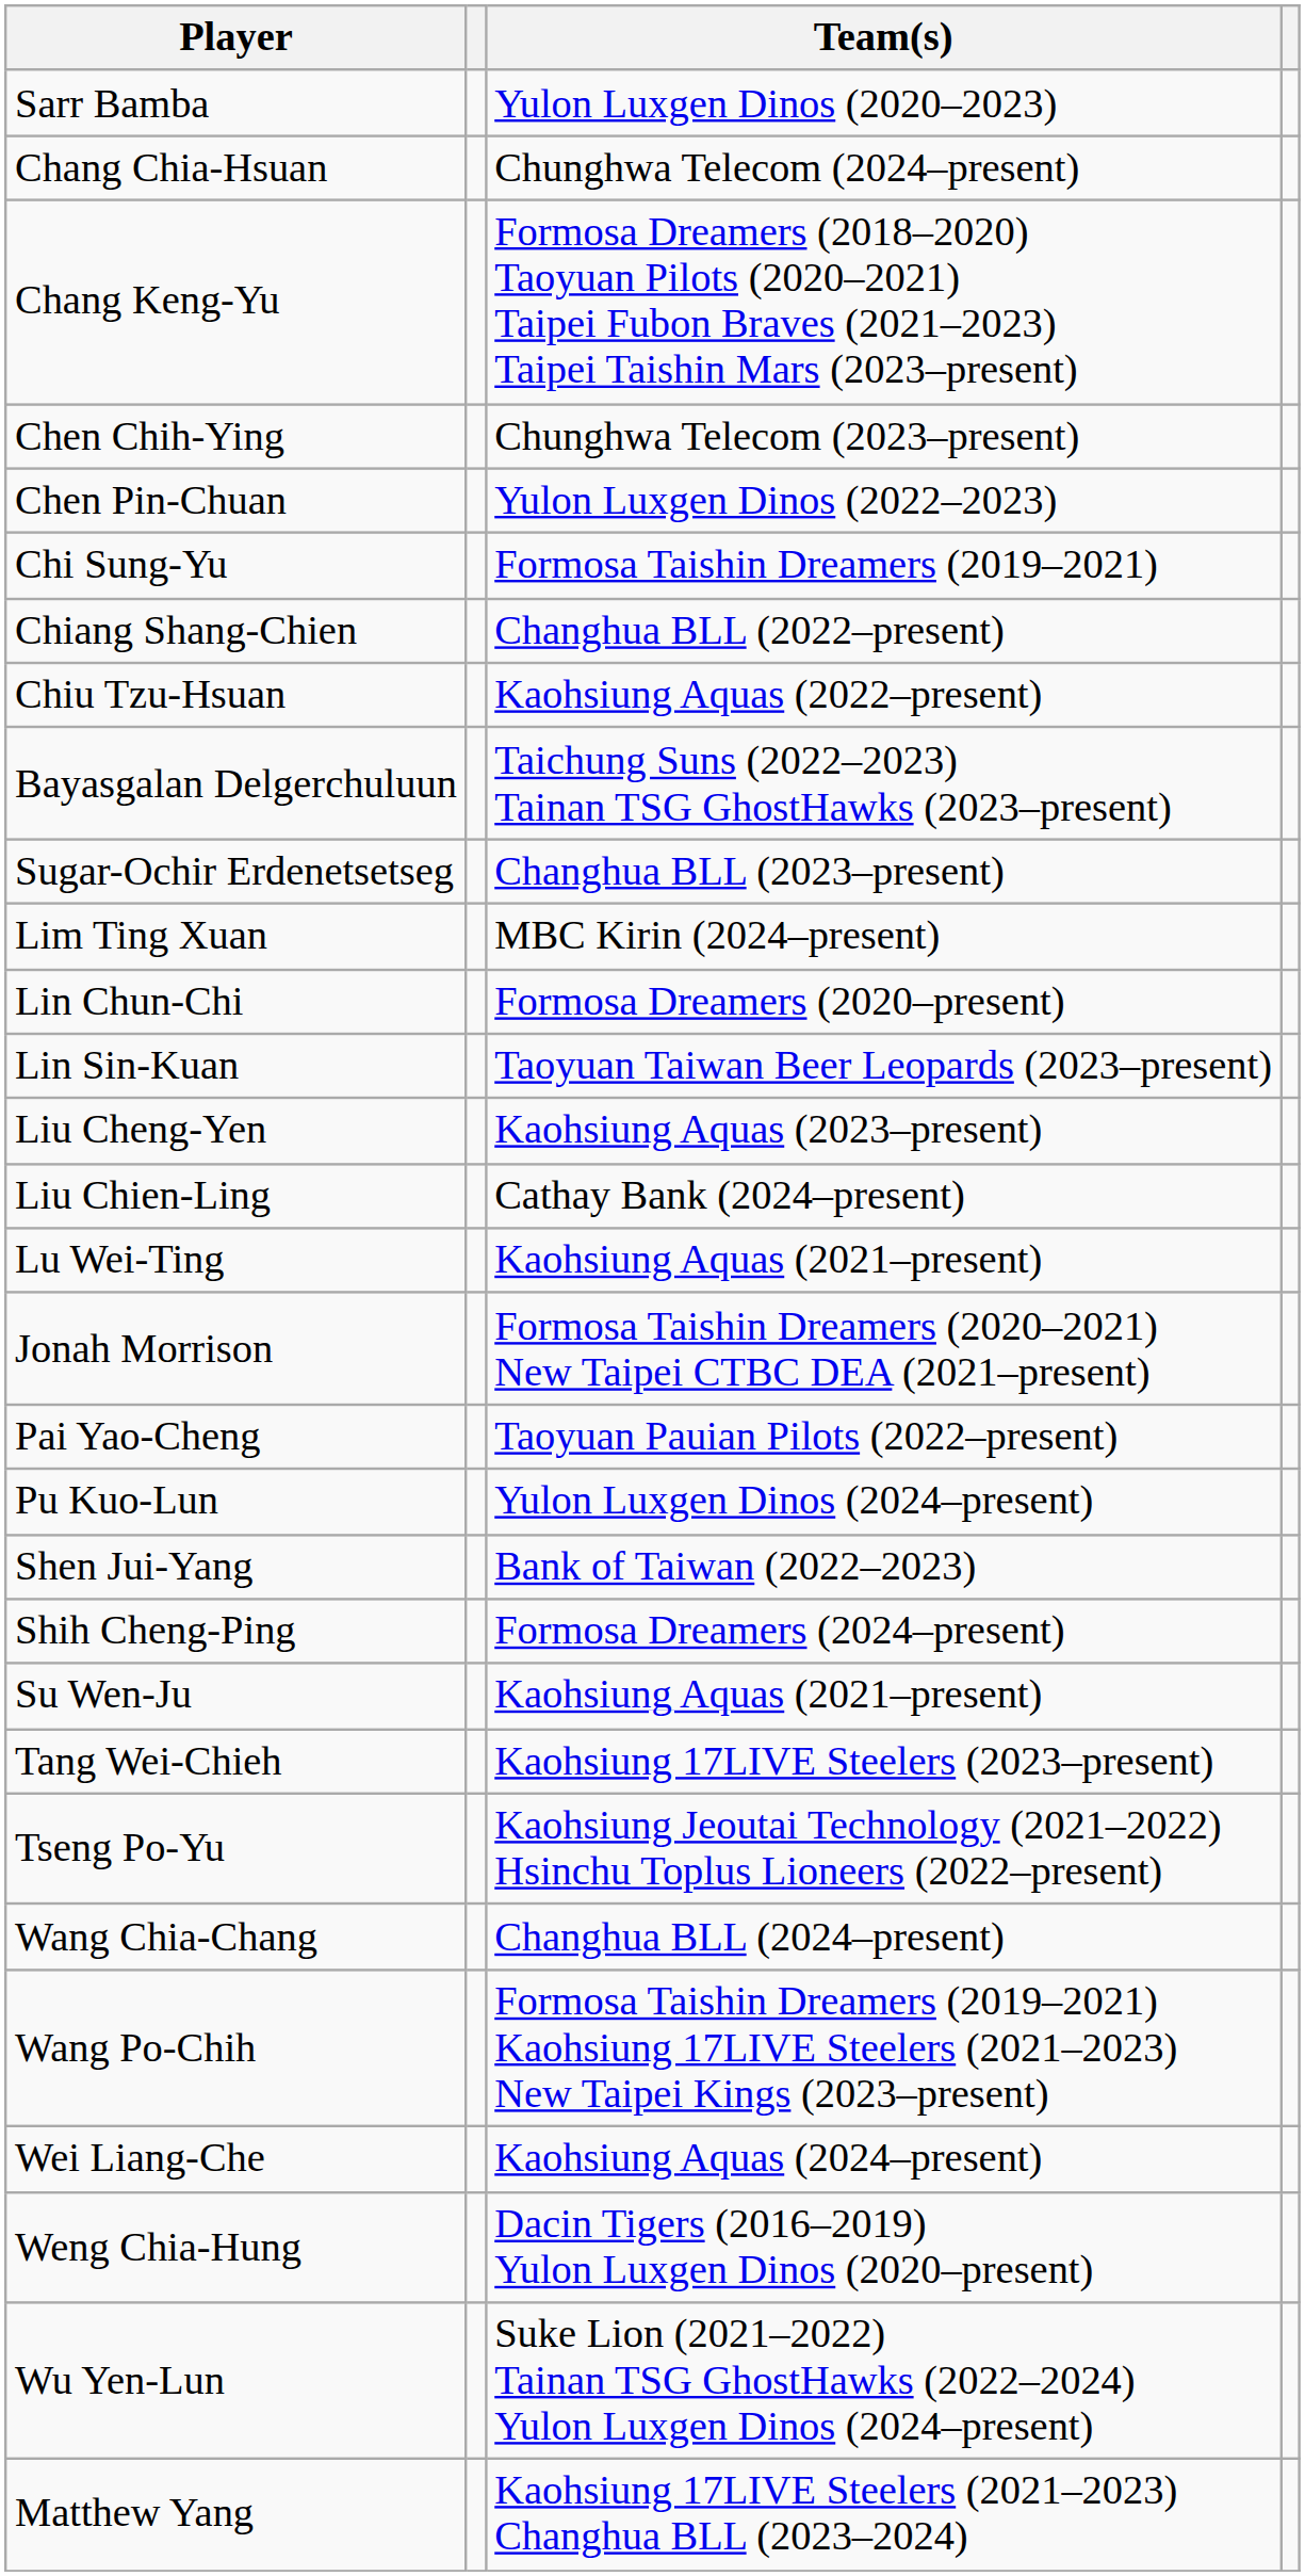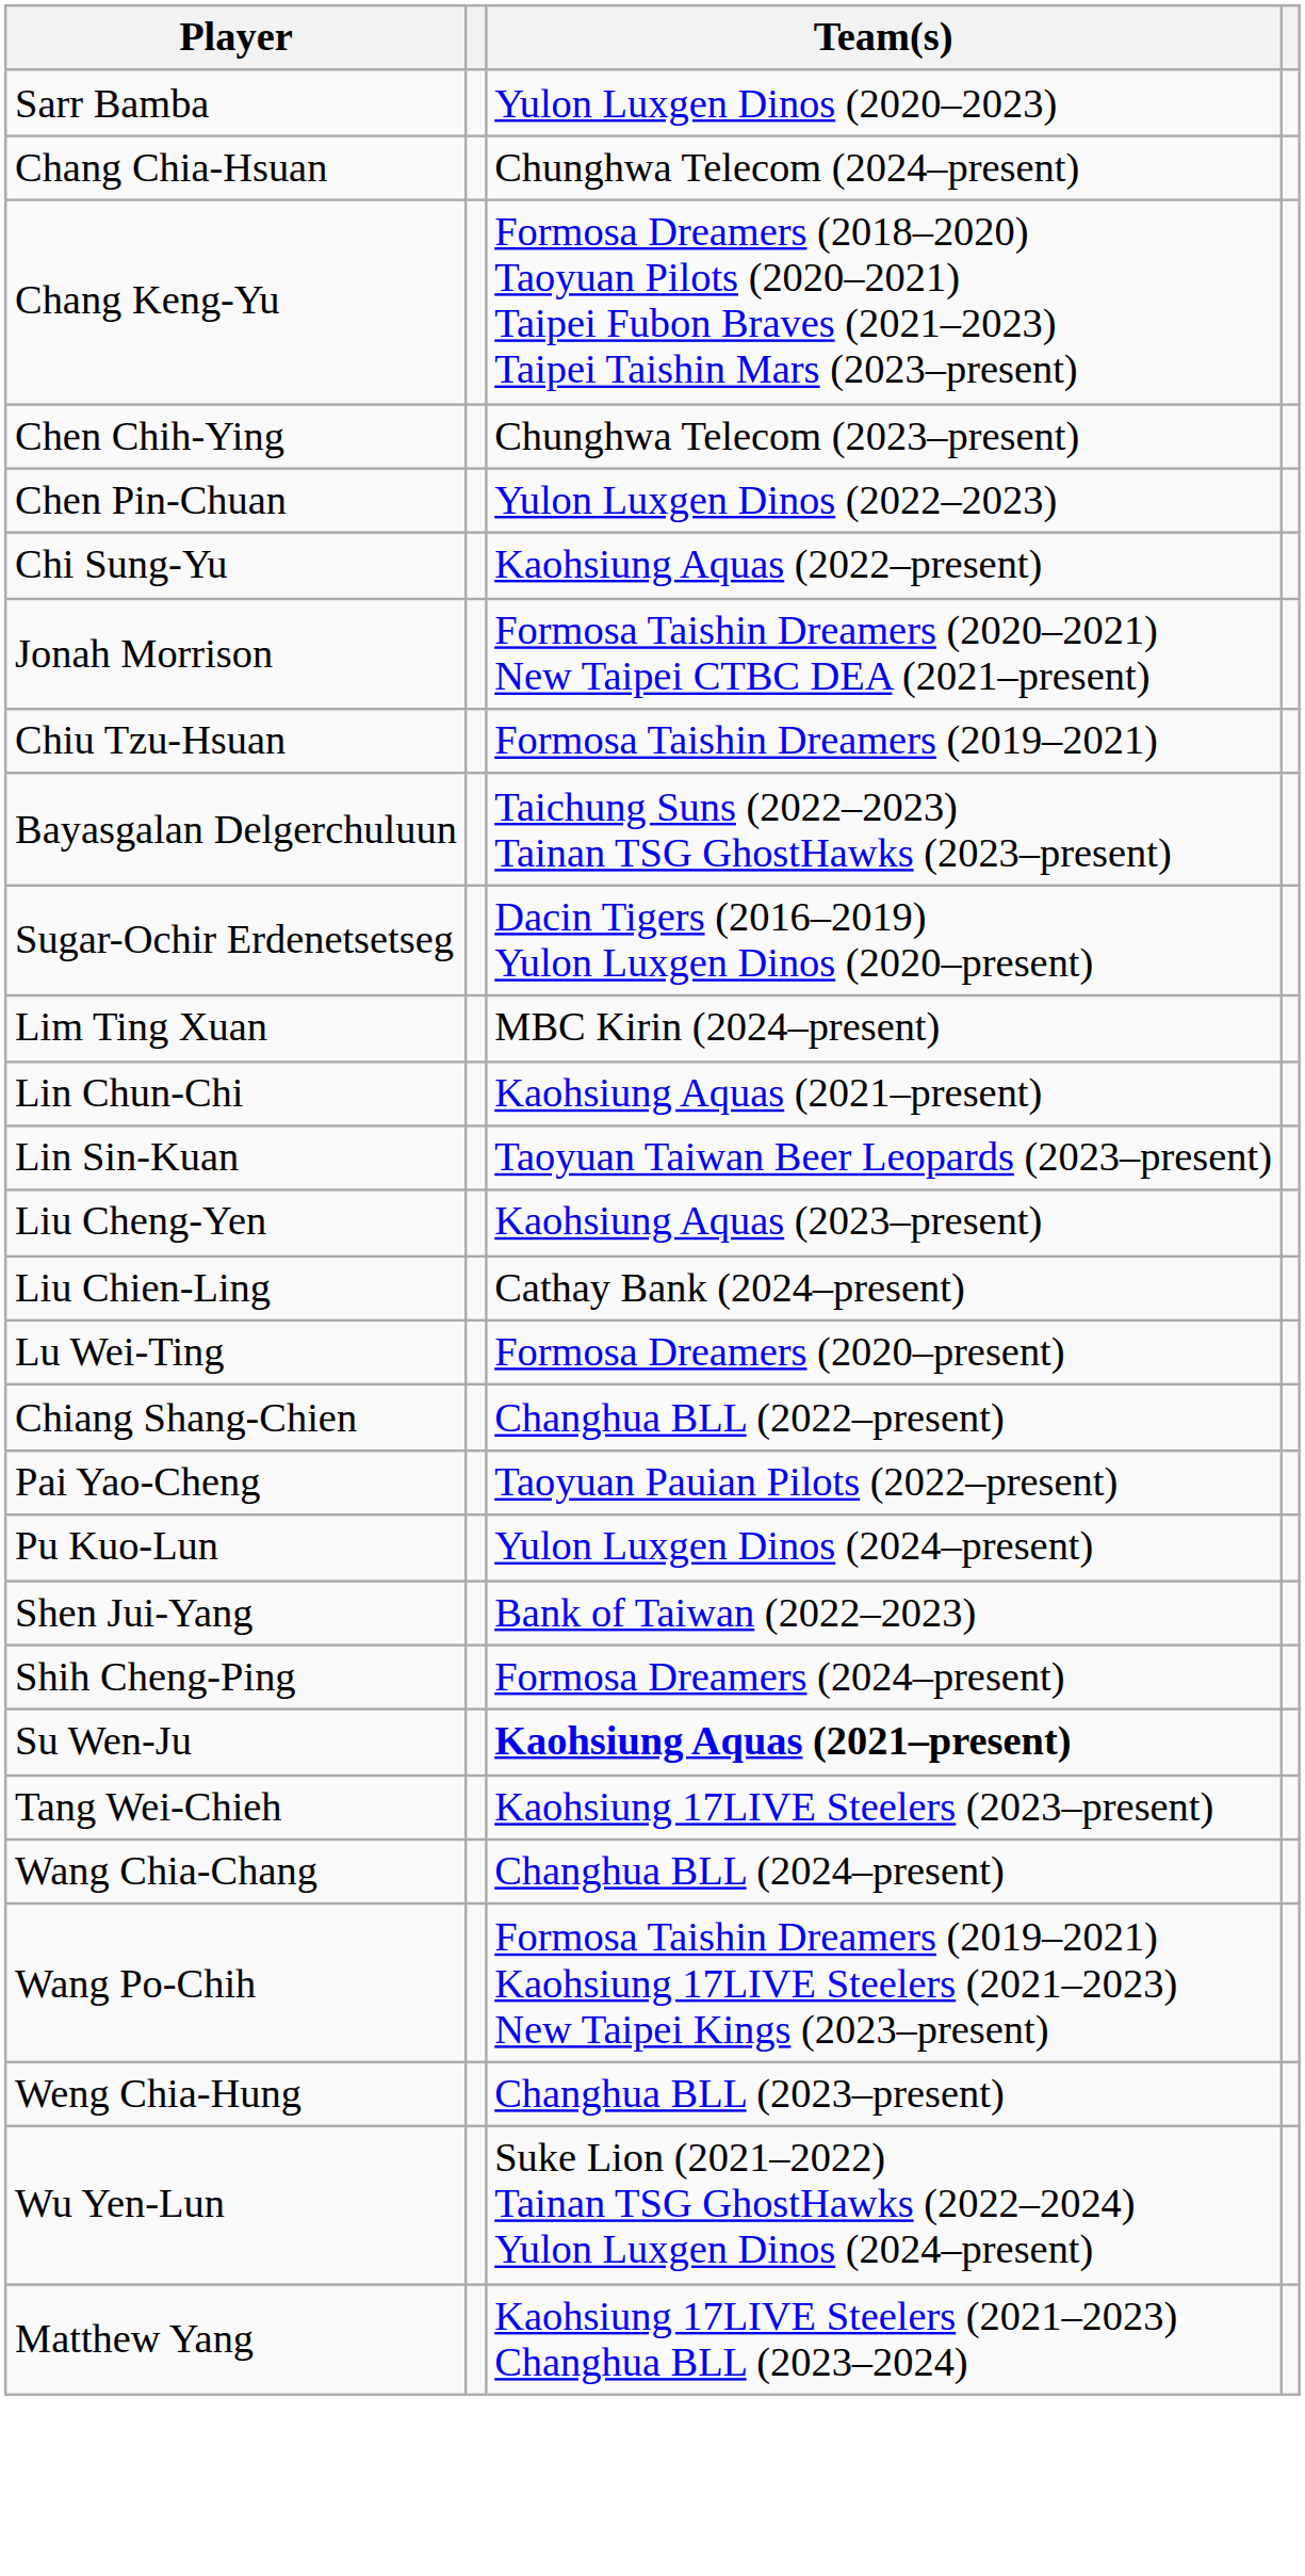Chi Sung-Yu | Team(s): Formosa Taishin Dreamers (2019–2021) -> Kaohsiung Aquas (2022–present)
rows swapped: Chiang Shang-Chien <-> Jonah Morrison
Chiu Tzu-Hsuan | Team(s): Kaohsiung Aquas (2022–present) -> Formosa Taishin Dreamers (2019–2021)
Sugar-Ochir Erdenetsetseg | Team(s): Changhua BLL (2023–present) -> Dacin Tigers (2016–2019) Yulon Luxgen Dinos (2020–present)
Lin Chun-Chi | Team(s): Formosa Dreamers (2020–present) -> Kaohsiung Aquas (2021–present)
Lu Wei-Ting | Team(s): Kaohsiung Aquas (2021–present) -> Formosa Dreamers (2020–present)
Su Wen-Ju | Team(s): normal -> bold
- row: Tseng Po-Yu | Kaohsiung Jeoutai Technology (2021–2022) Hsinchu Toplus Lioneers (2022–present)
- row: Wei Liang-Che | Kaohsiung Aquas (2024–present)
Weng Chia-Hung | Team(s): Dacin Tigers (2016–2019) Yulon Luxgen Dinos (2020–present) -> Changhua BLL (2023–present)
